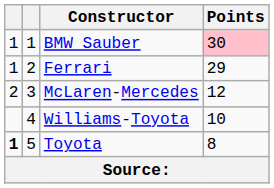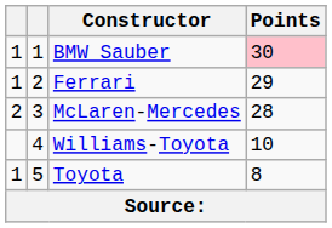McLaren-Mercedes | Points: 12 -> 28
Toyota | column 1: bold -> normal
